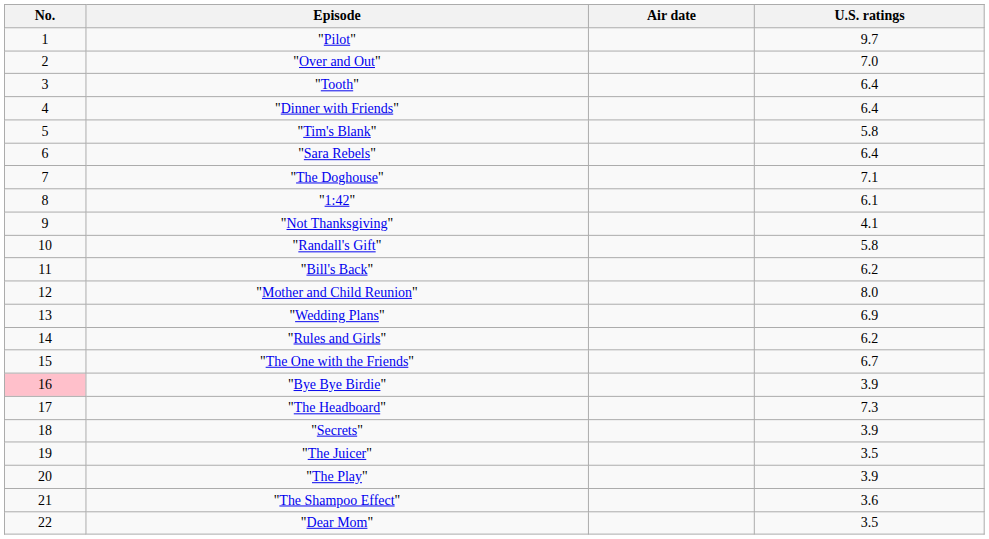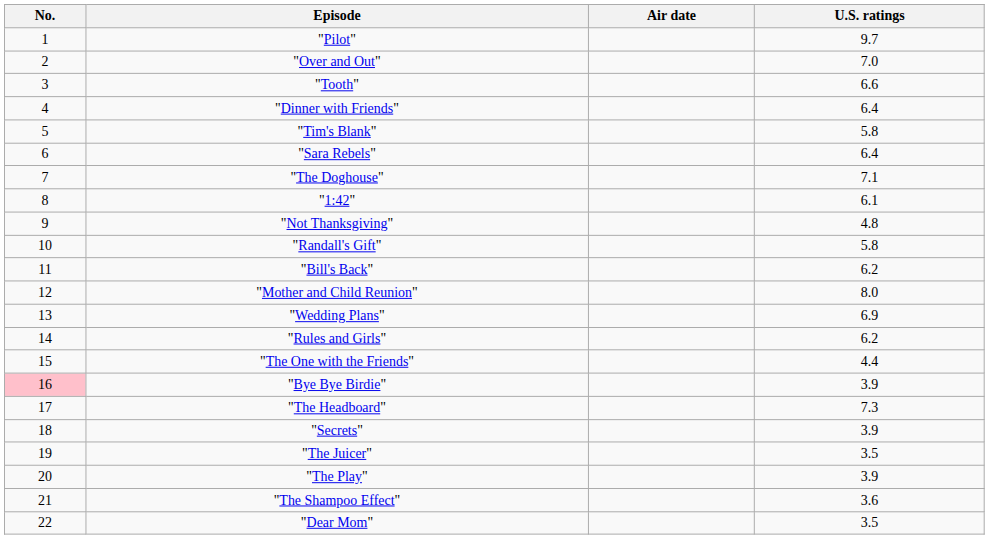"Tooth" | U.S. ratings: 6.4 -> 6.6
"Not Thanksgiving" | U.S. ratings: 4.1 -> 4.8
"The One with the Friends" | U.S. ratings: 6.7 -> 4.4
